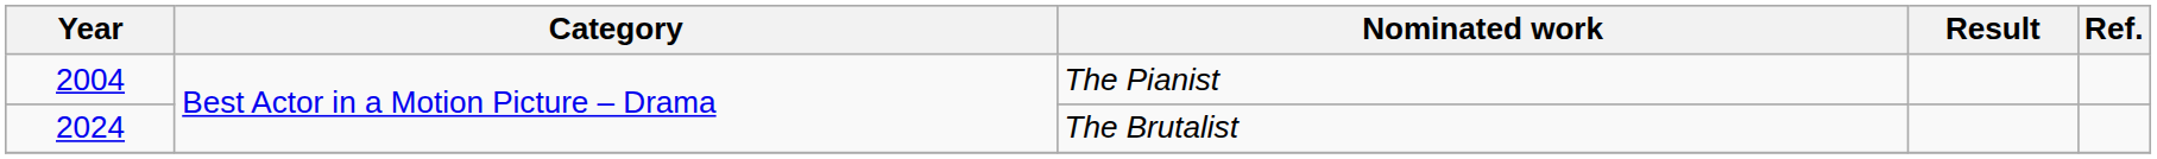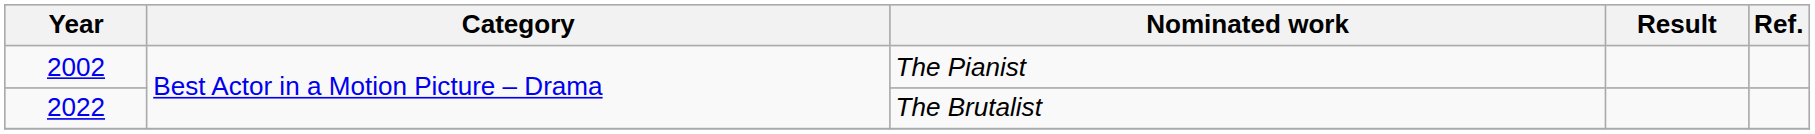The Pianist | Year: 2004 -> 2002
The Brutalist | Year: 2024 -> 2022
